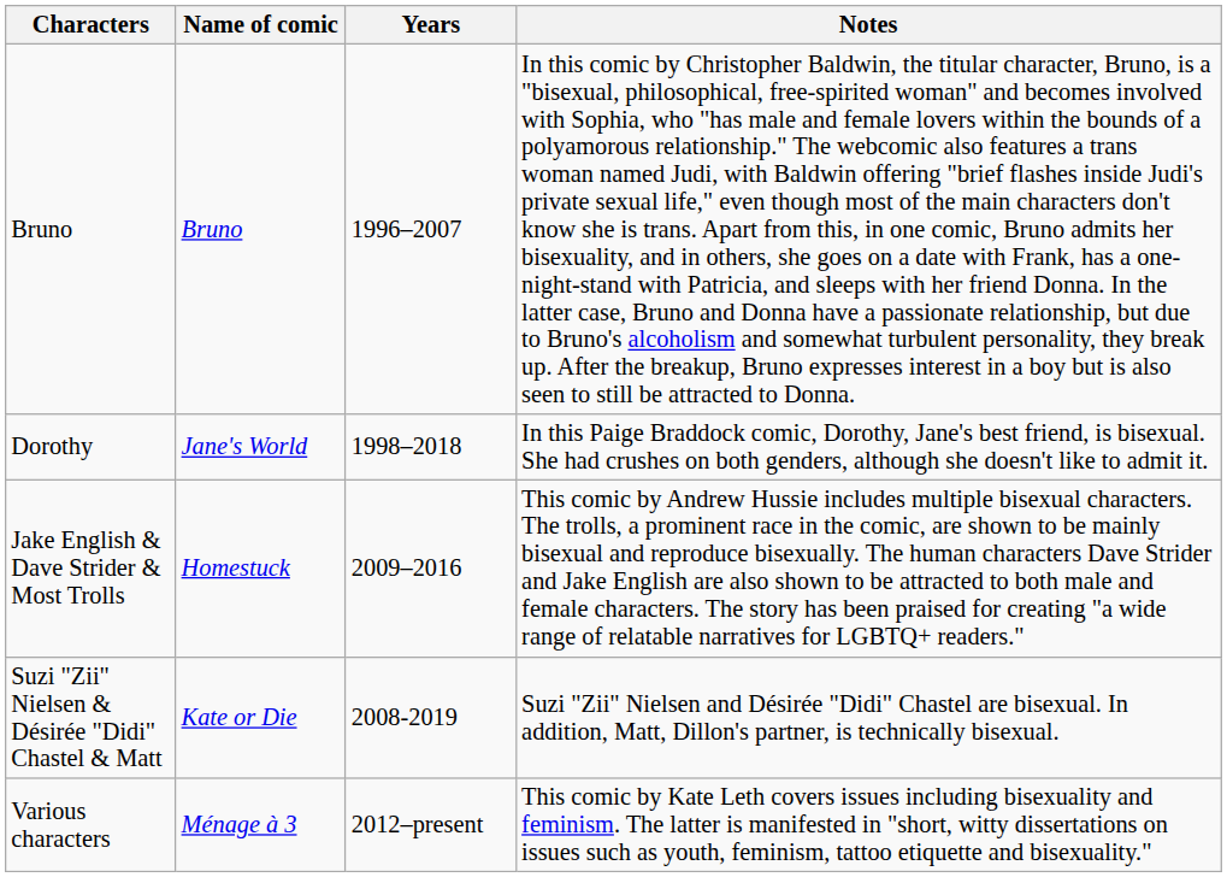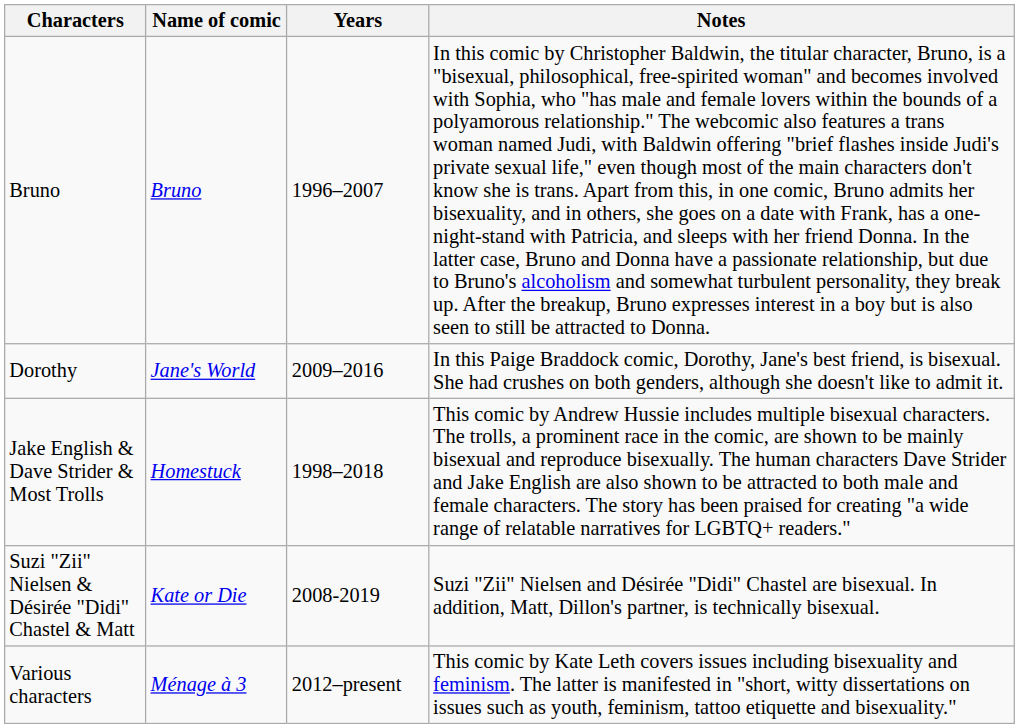Dorothy | Years: 1998–2018 -> 2009–2016
Jake English & Dave Strider & Most Trolls | Years: 2009–2016 -> 1998–2018
